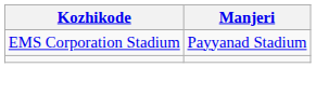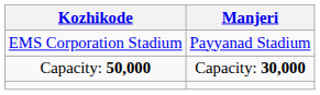+ row: Capacity: 50,000 | Capacity: 30,000
